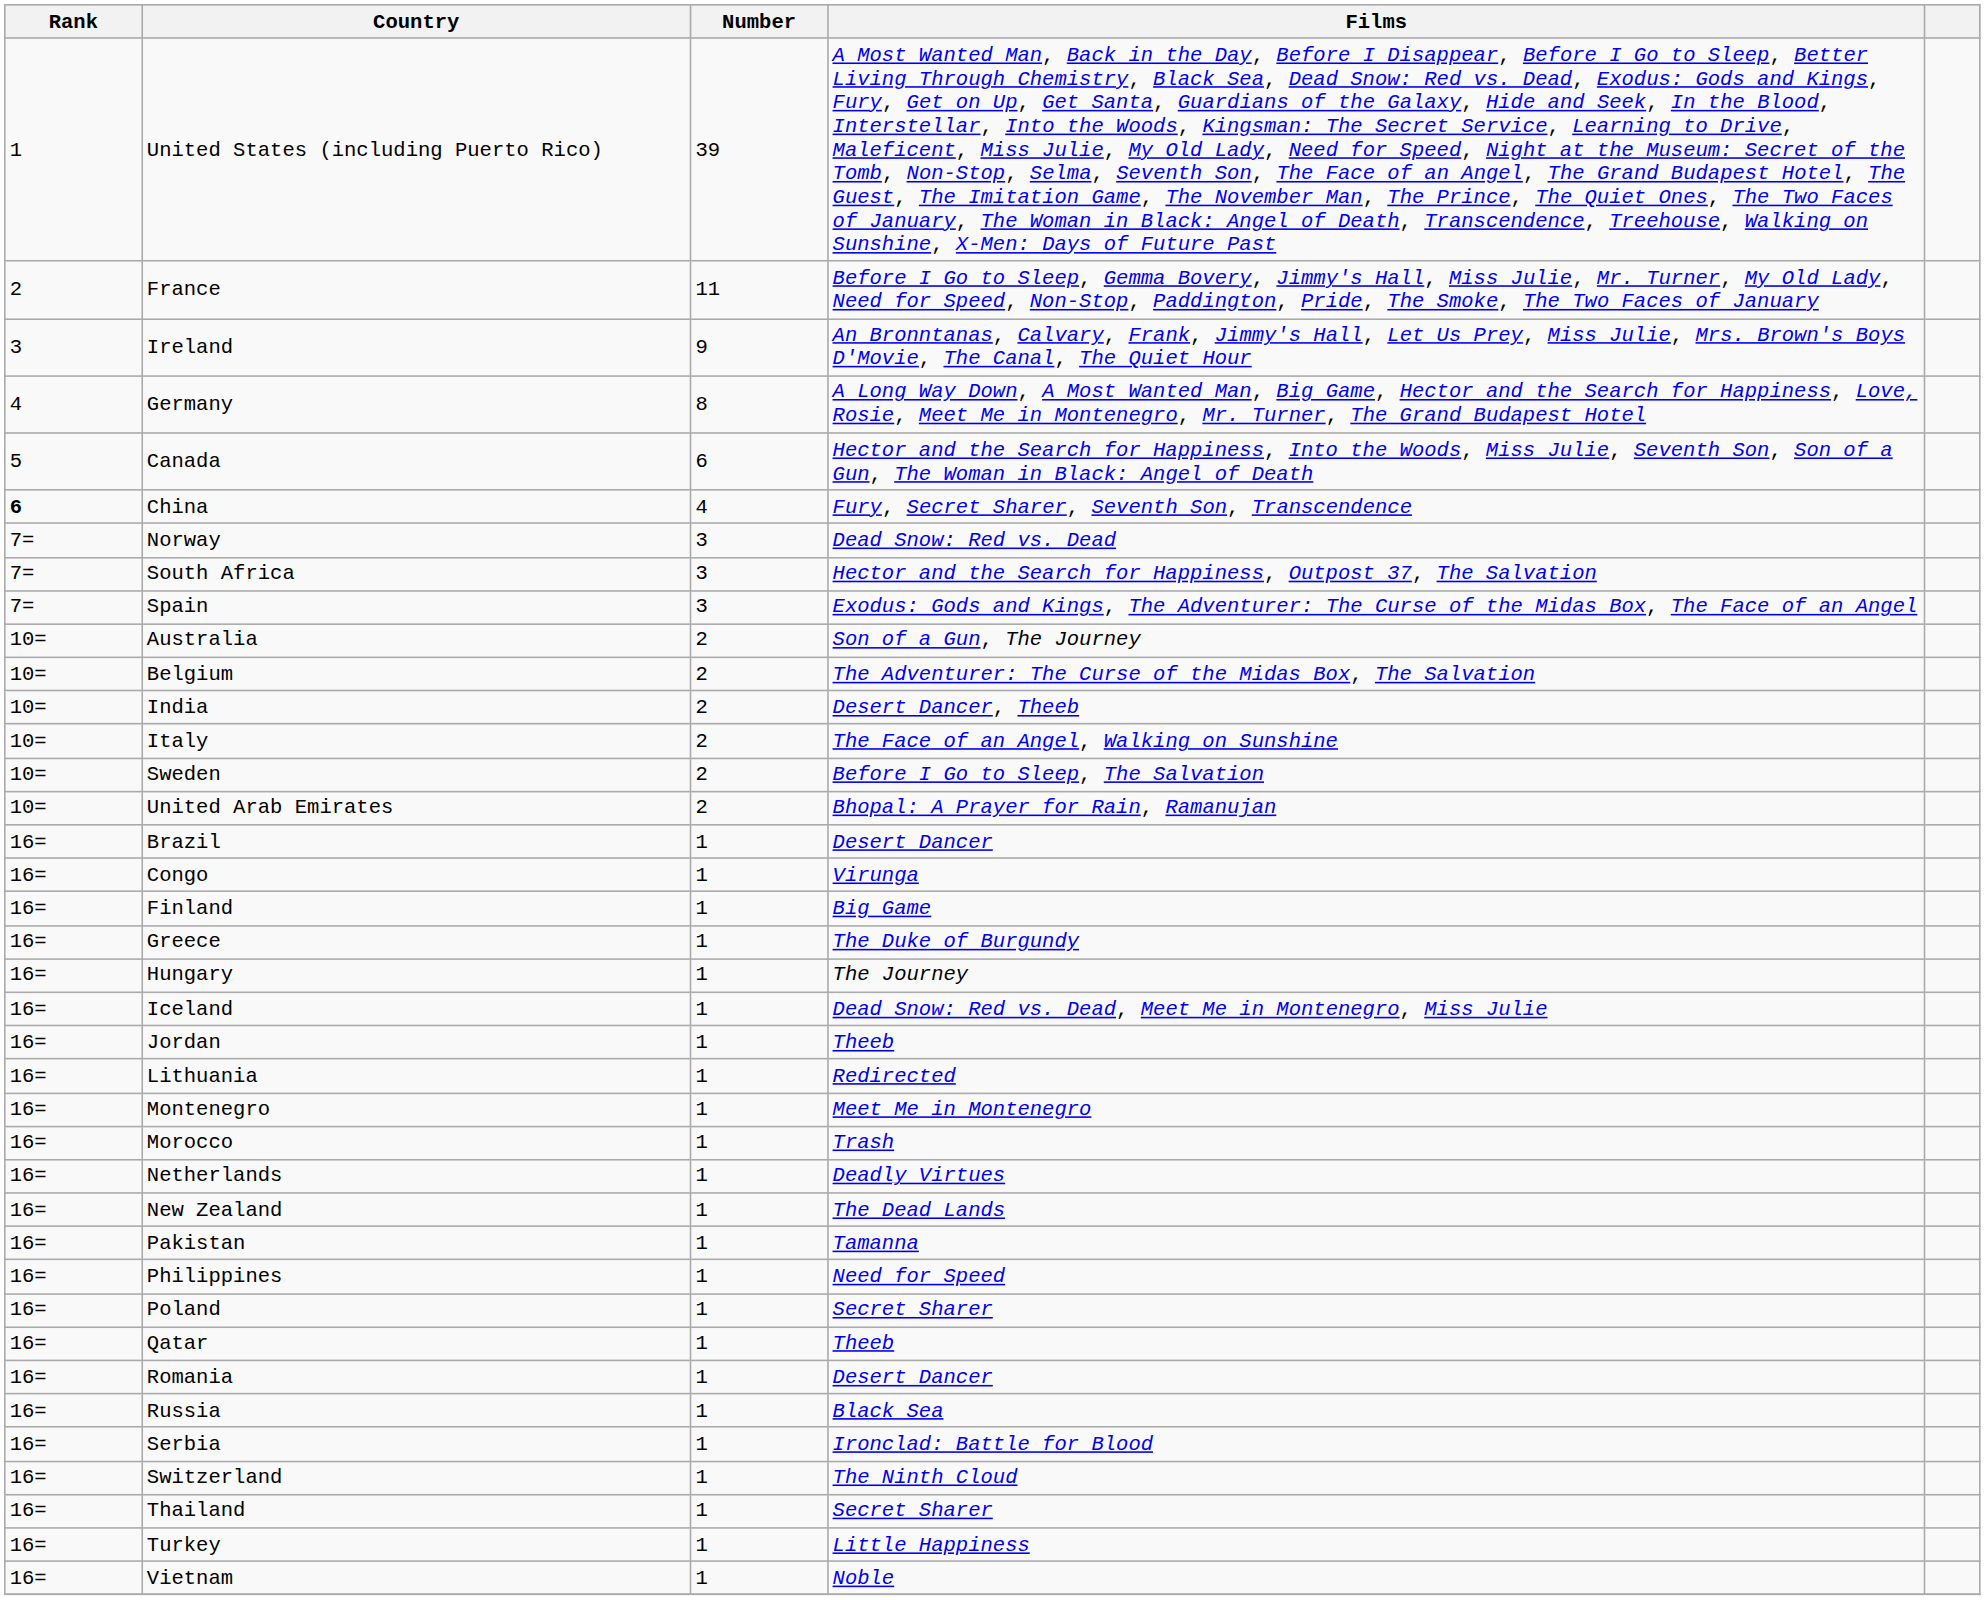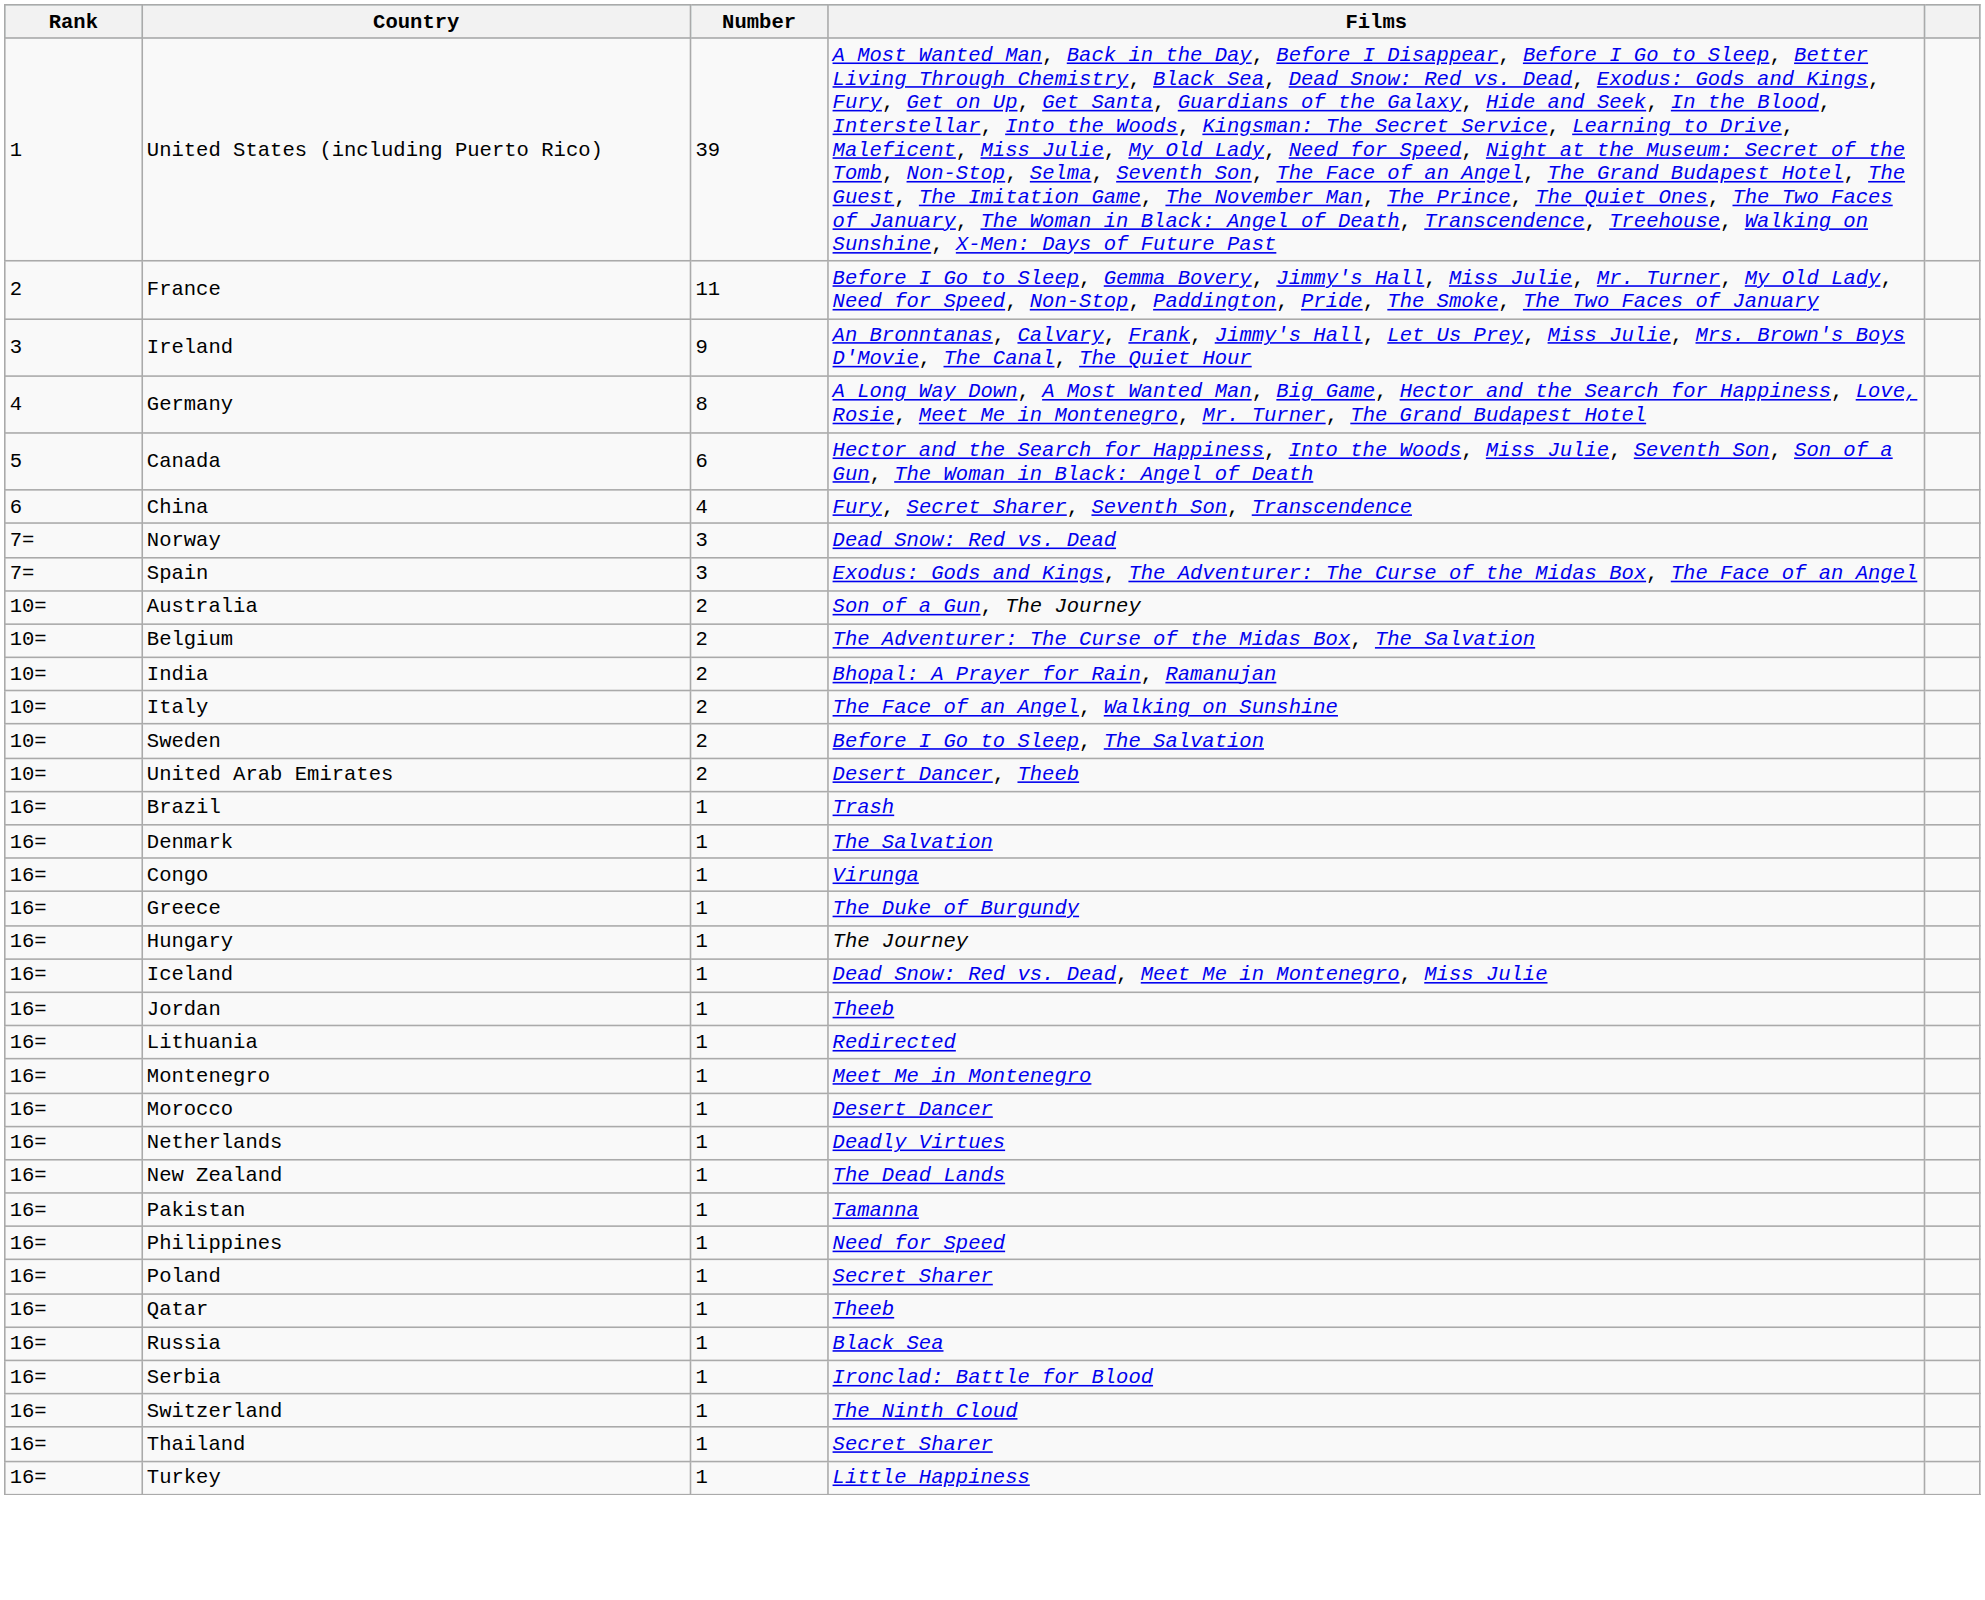China | Rank: bold -> normal
- row: 7= | South Africa | 3 | Hector and the Search for Happiness, Outpost 37, The Salvation
India | Films: Desert Dancer, Theeb -> Bhopal: A Prayer for Rain, Ramanujan
United Arab Emirates | Films: Bhopal: A Prayer for Rain, Ramanujan -> Desert Dancer, Theeb
Brazil | Films: Desert Dancer -> Trash
+ row: 16= | Denmark | 1 | The Salvation
- row: 16= | Finland | 1 | Big Game
Morocco | Films: Trash -> Desert Dancer
- row: 16= | Romania | 1 | Desert Dancer
- row: 16= | Vietnam | 1 | Noble
